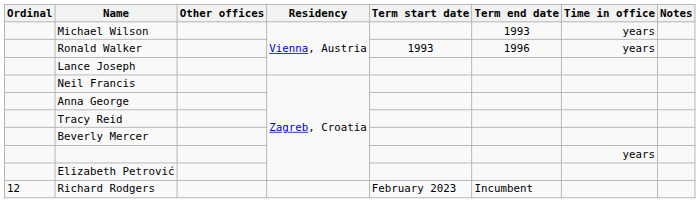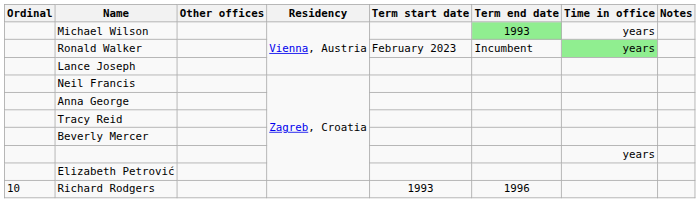Michael Wilson | Term end date: no background -> lightgreen background
Ronald Walker | Term start date: 1993 -> February 2023
Ronald Walker | Term end date: 1996 -> Incumbent
Ronald Walker | Time in office: no background -> lightgreen background
Richard Rodgers | Ordinal: 12 -> 10
Richard Rodgers | Term start date: February 2023 -> 1993
Richard Rodgers | Term end date: Incumbent -> 1996
